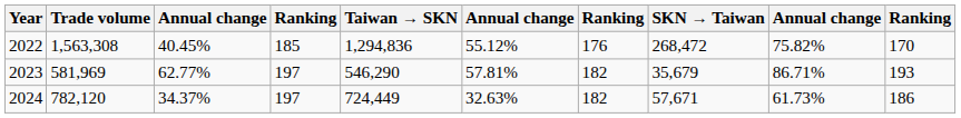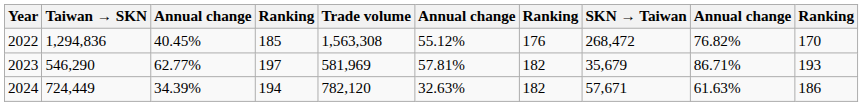columns swapped: Trade volume <-> Taiwan → SKN
2022 | column 9: 75.82% -> 76.82%
2024 | column 3: 34.37% -> 34.39%
2024 | column 4: 197 -> 194
2024 | column 9: 61.73% -> 61.63%
